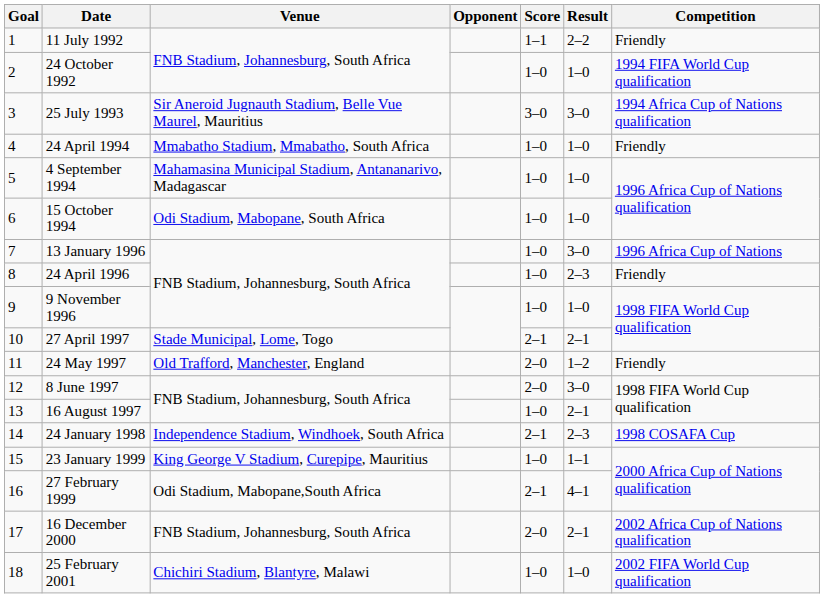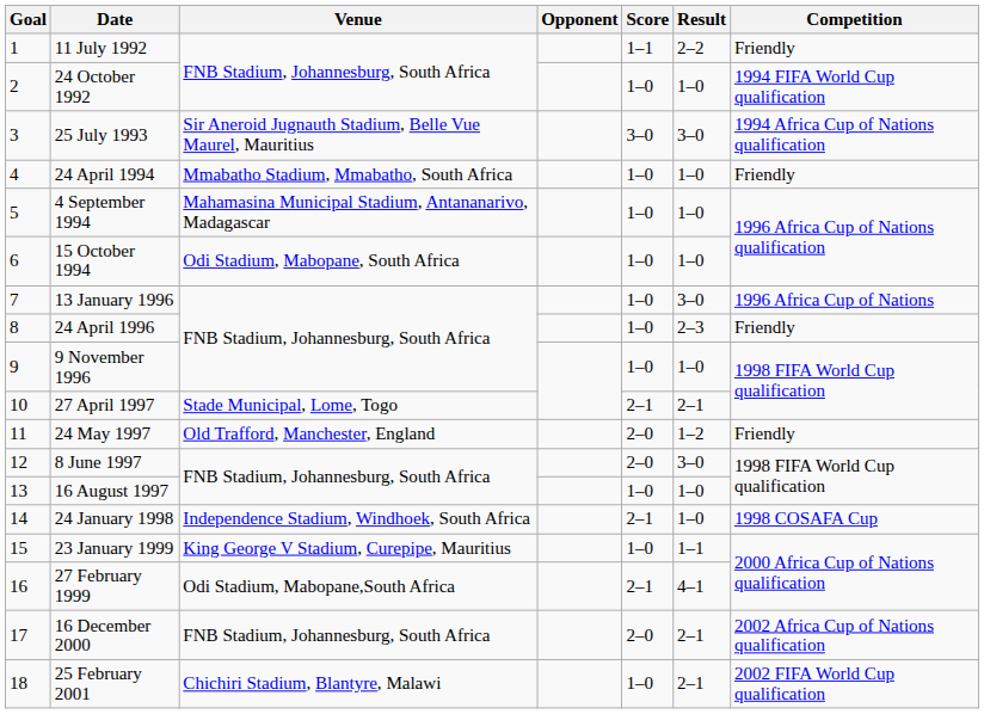16 August 1997 | Result: 2–1 -> 1–0
24 January 1998 | Result: 2–3 -> 1–0
25 February 2001 | Result: 1–0 -> 2–1
